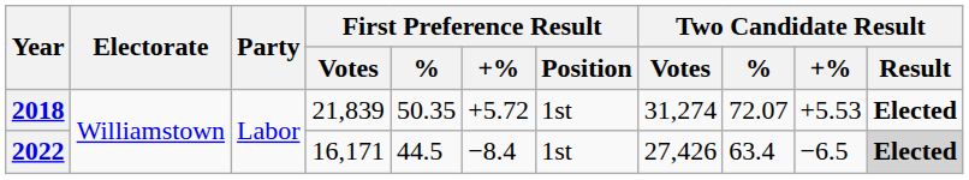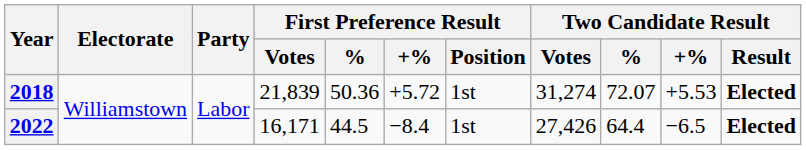2018 | First Preference Result / %: 50.35 -> 50.36
2022 | Two Candidate Result / %: 63.4 -> 64.4
2022 | Two Candidate Result / Result: lightgrey background -> no background
